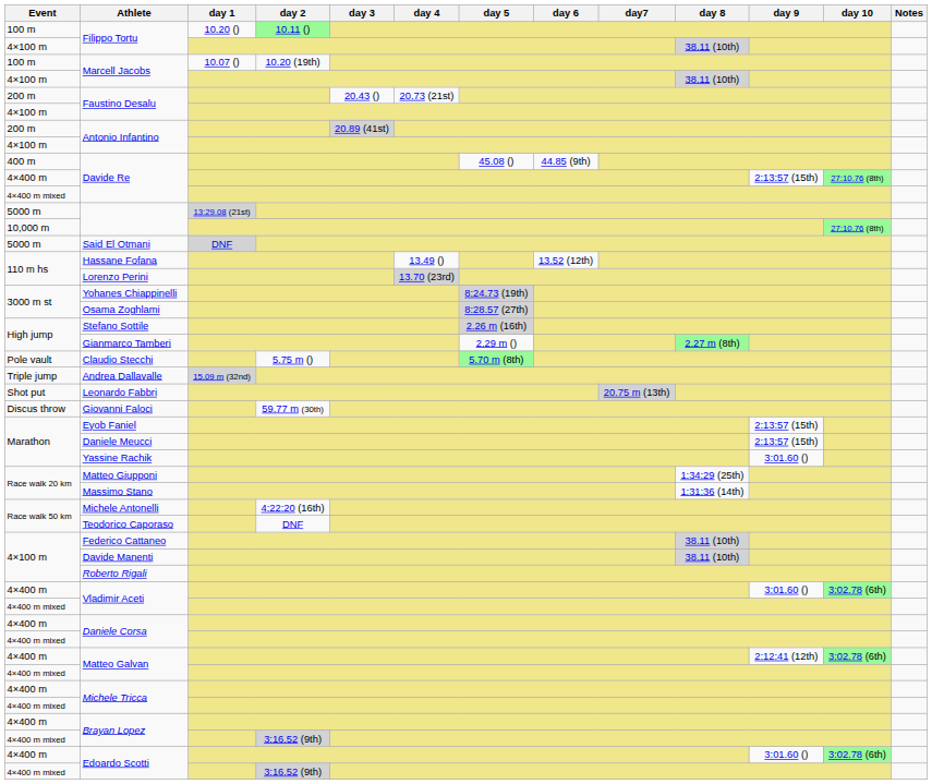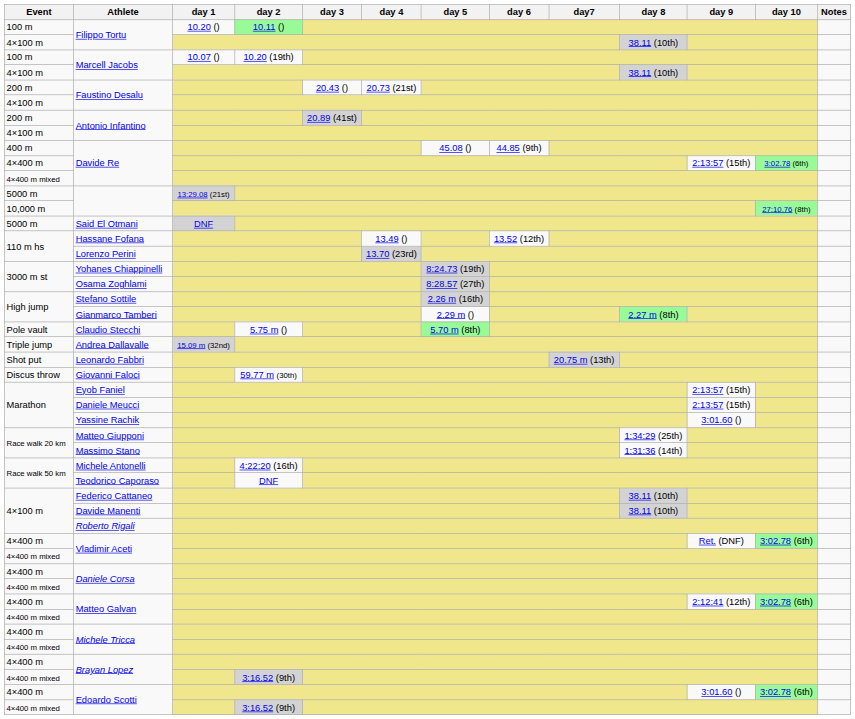4×400 m / Davide Re | day 10: 27:10.76 (8th) -> 3:02.78 (6th)
4×400 m / Vladimir Aceti | day 9: 3:01.60 () -> Ret. (DNF)
